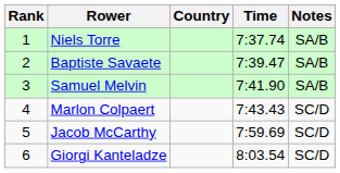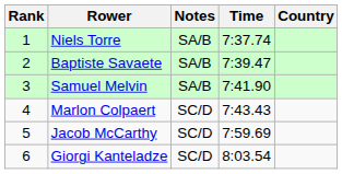columns swapped: Country <-> Notes
